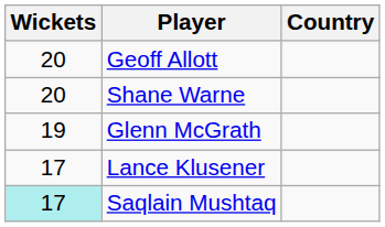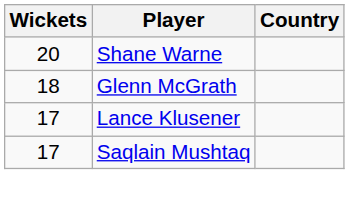- row: 20 | Geoff Allott
Glenn McGrath | Wickets: 19 -> 18
Saqlain Mushtaq | Wickets: paleturquoise background -> no background
